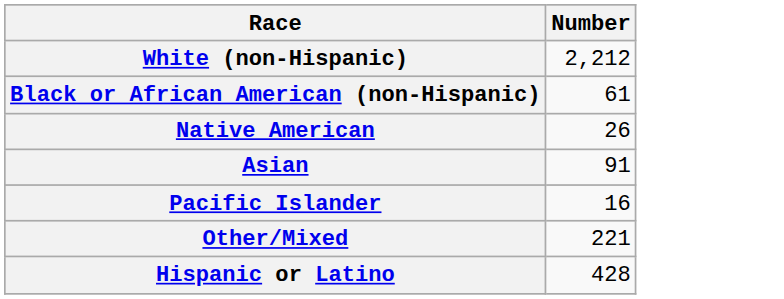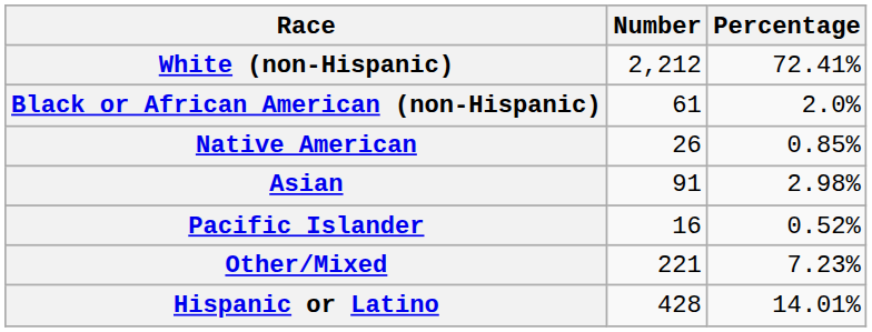+ column: Percentage | 72.41% | 2.0% | 0.85% | 2.98% | 0.52% | 7.23% | 14.01%
